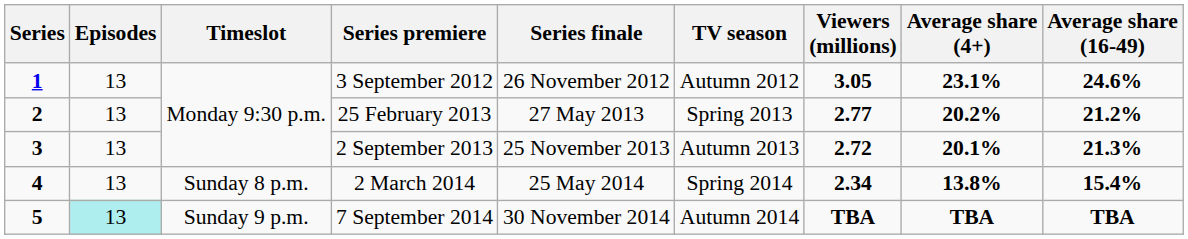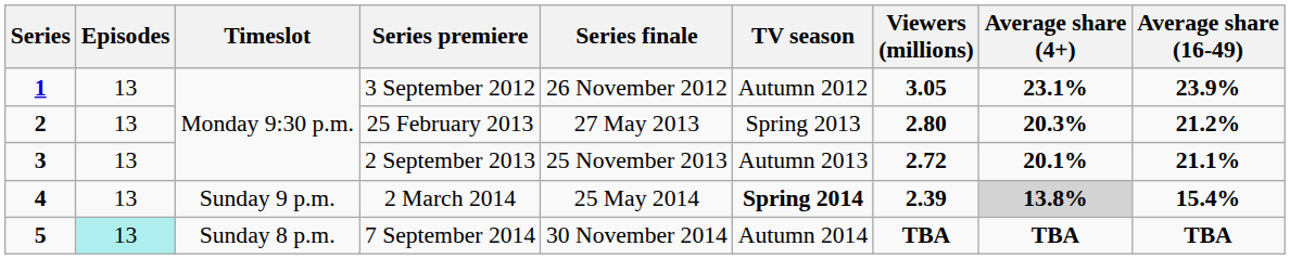3 September 2012 | Average share (16-49): 24.6% -> 23.9%
25 February 2013 | Viewers (millions): 2.77 -> 2.80
25 February 2013 | Average share (4+): 20.2% -> 20.3%
2 September 2013 | Average share (16-49): 21.3% -> 21.1%
2 March 2014 | Timeslot: Sunday 8 p.m. -> Sunday 9 p.m.
2 March 2014 | TV season: normal -> bold
2 March 2014 | Viewers (millions): 2.34 -> 2.39
2 March 2014 | Average share (4+): no background -> lightgrey background
7 September 2014 | Timeslot: Sunday 9 p.m. -> Sunday 8 p.m.
